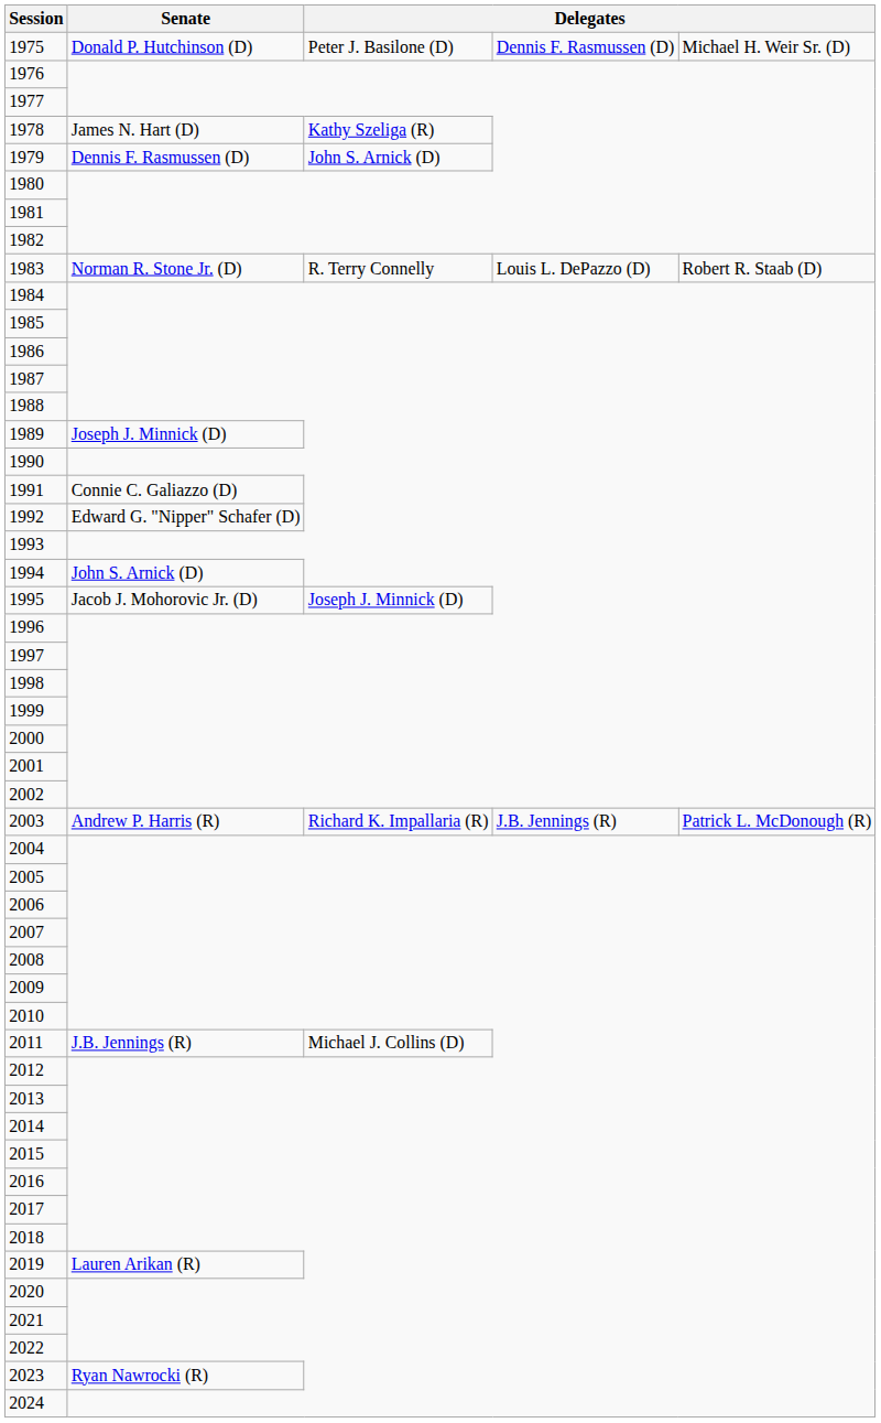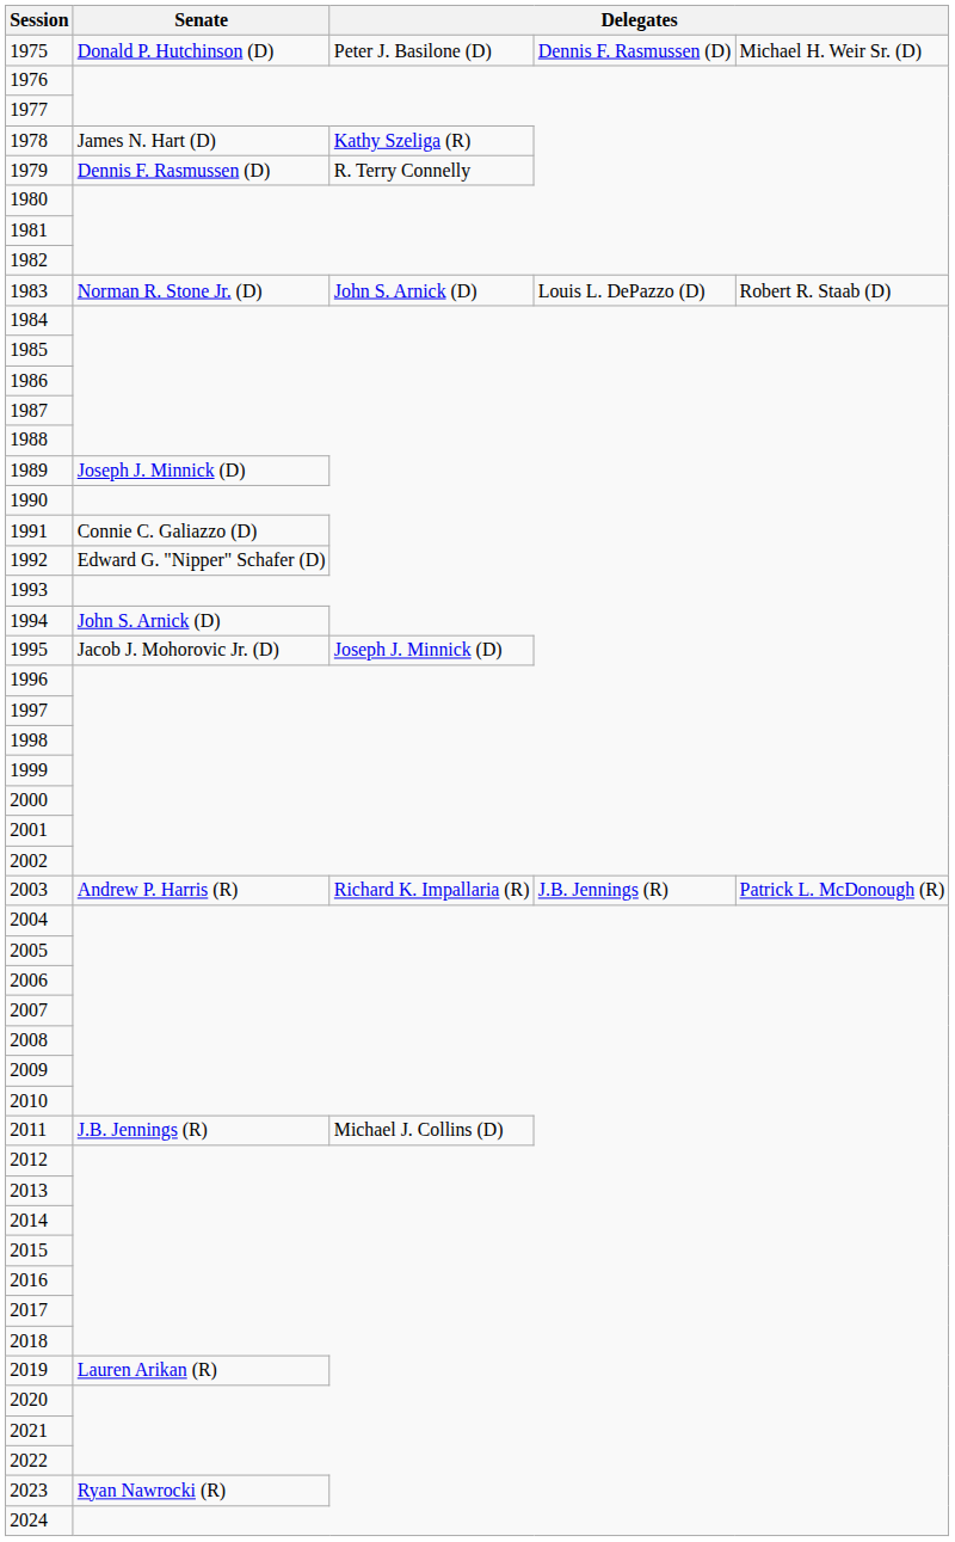1979 | column 3: John S. Arnick (D) -> R. Terry Connelly
1983 | column 3: R. Terry Connelly -> John S. Arnick (D)
